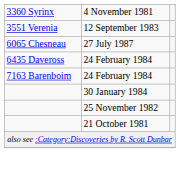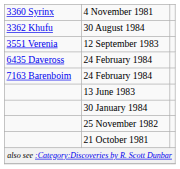+ row: 3362 Khufu | 30 August 1984
- row: 6065 Chesneau | 27 July 1987
+ row: 13 June 1983
